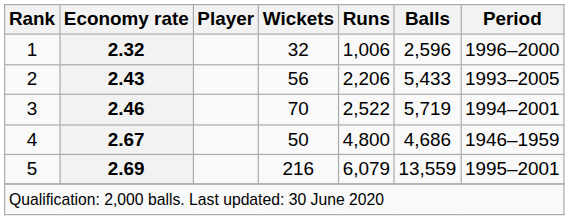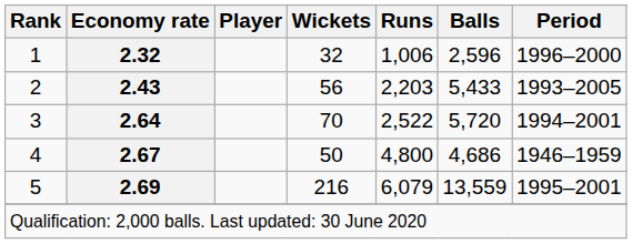2 | Runs: 2,206 -> 2,203
3 | Economy rate: 2.46 -> 2.64
3 | Balls: 5,719 -> 5,720
